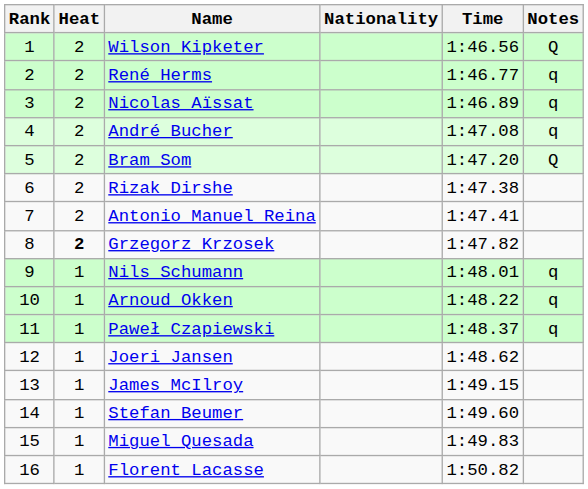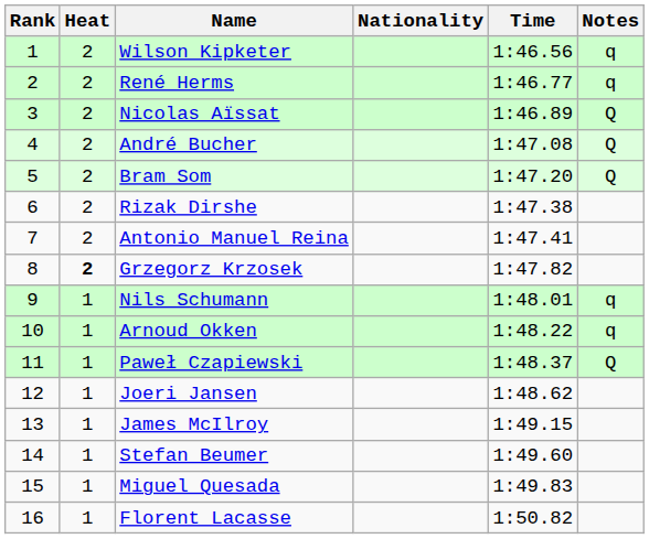Wilson Kipketer | Notes: Q -> q
Nicolas Aïssat | Notes: q -> Q
André Bucher | Notes: q -> Q
Paweł Czapiewski | Notes: q -> Q
